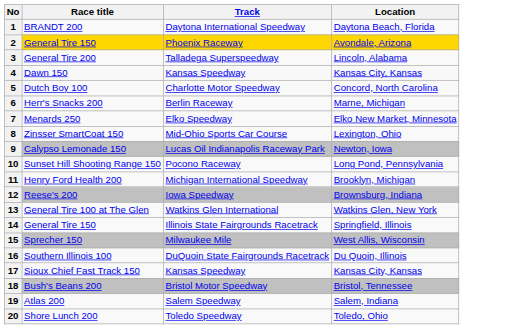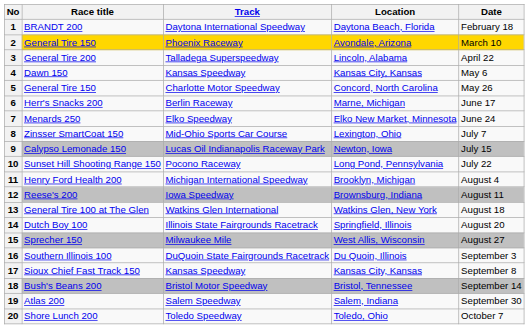+ column: Date | February 18 | March 10 | April 22 | May 6 | May 26 | June 17 | June 24 | July 7 | July 15 | July 22 | August 4 | August 11 | August 18 | August 20 | August 27 | September 3 | September 8 | September 14 | September 30 | October 7
5 | Race title: Dutch Boy 100 -> General Tire 150
14 | Race title: General Tire 150 -> Dutch Boy 100
